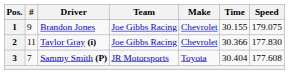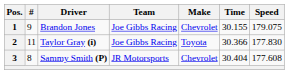2 | Make: Chevrolet -> Toyota
3 | #: 7 -> 8
3 | Make: Toyota -> Chevrolet
